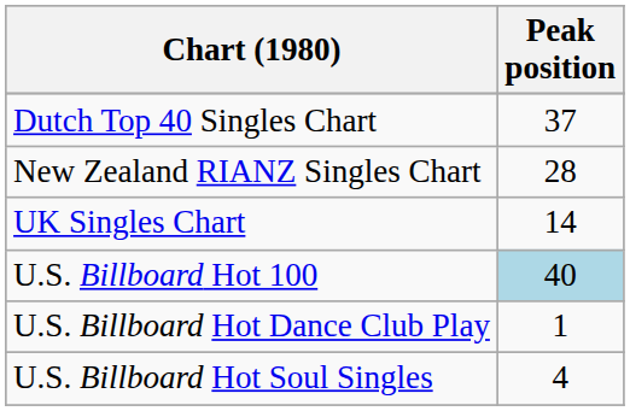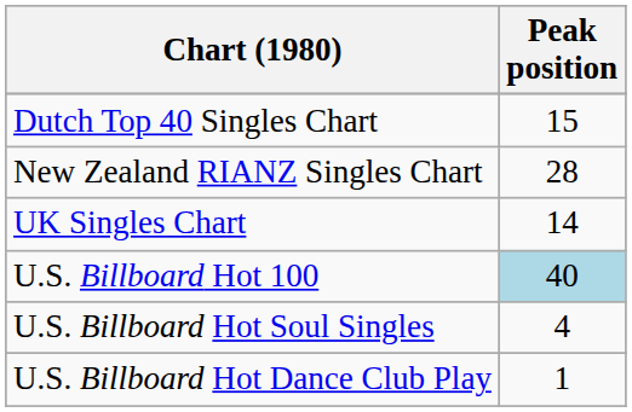Dutch Top 40 Singles Chart | Peak position: 37 -> 15
rows swapped: U.S. Billboard Hot Dance Club Play <-> U.S. Billboard Hot Soul Singles
